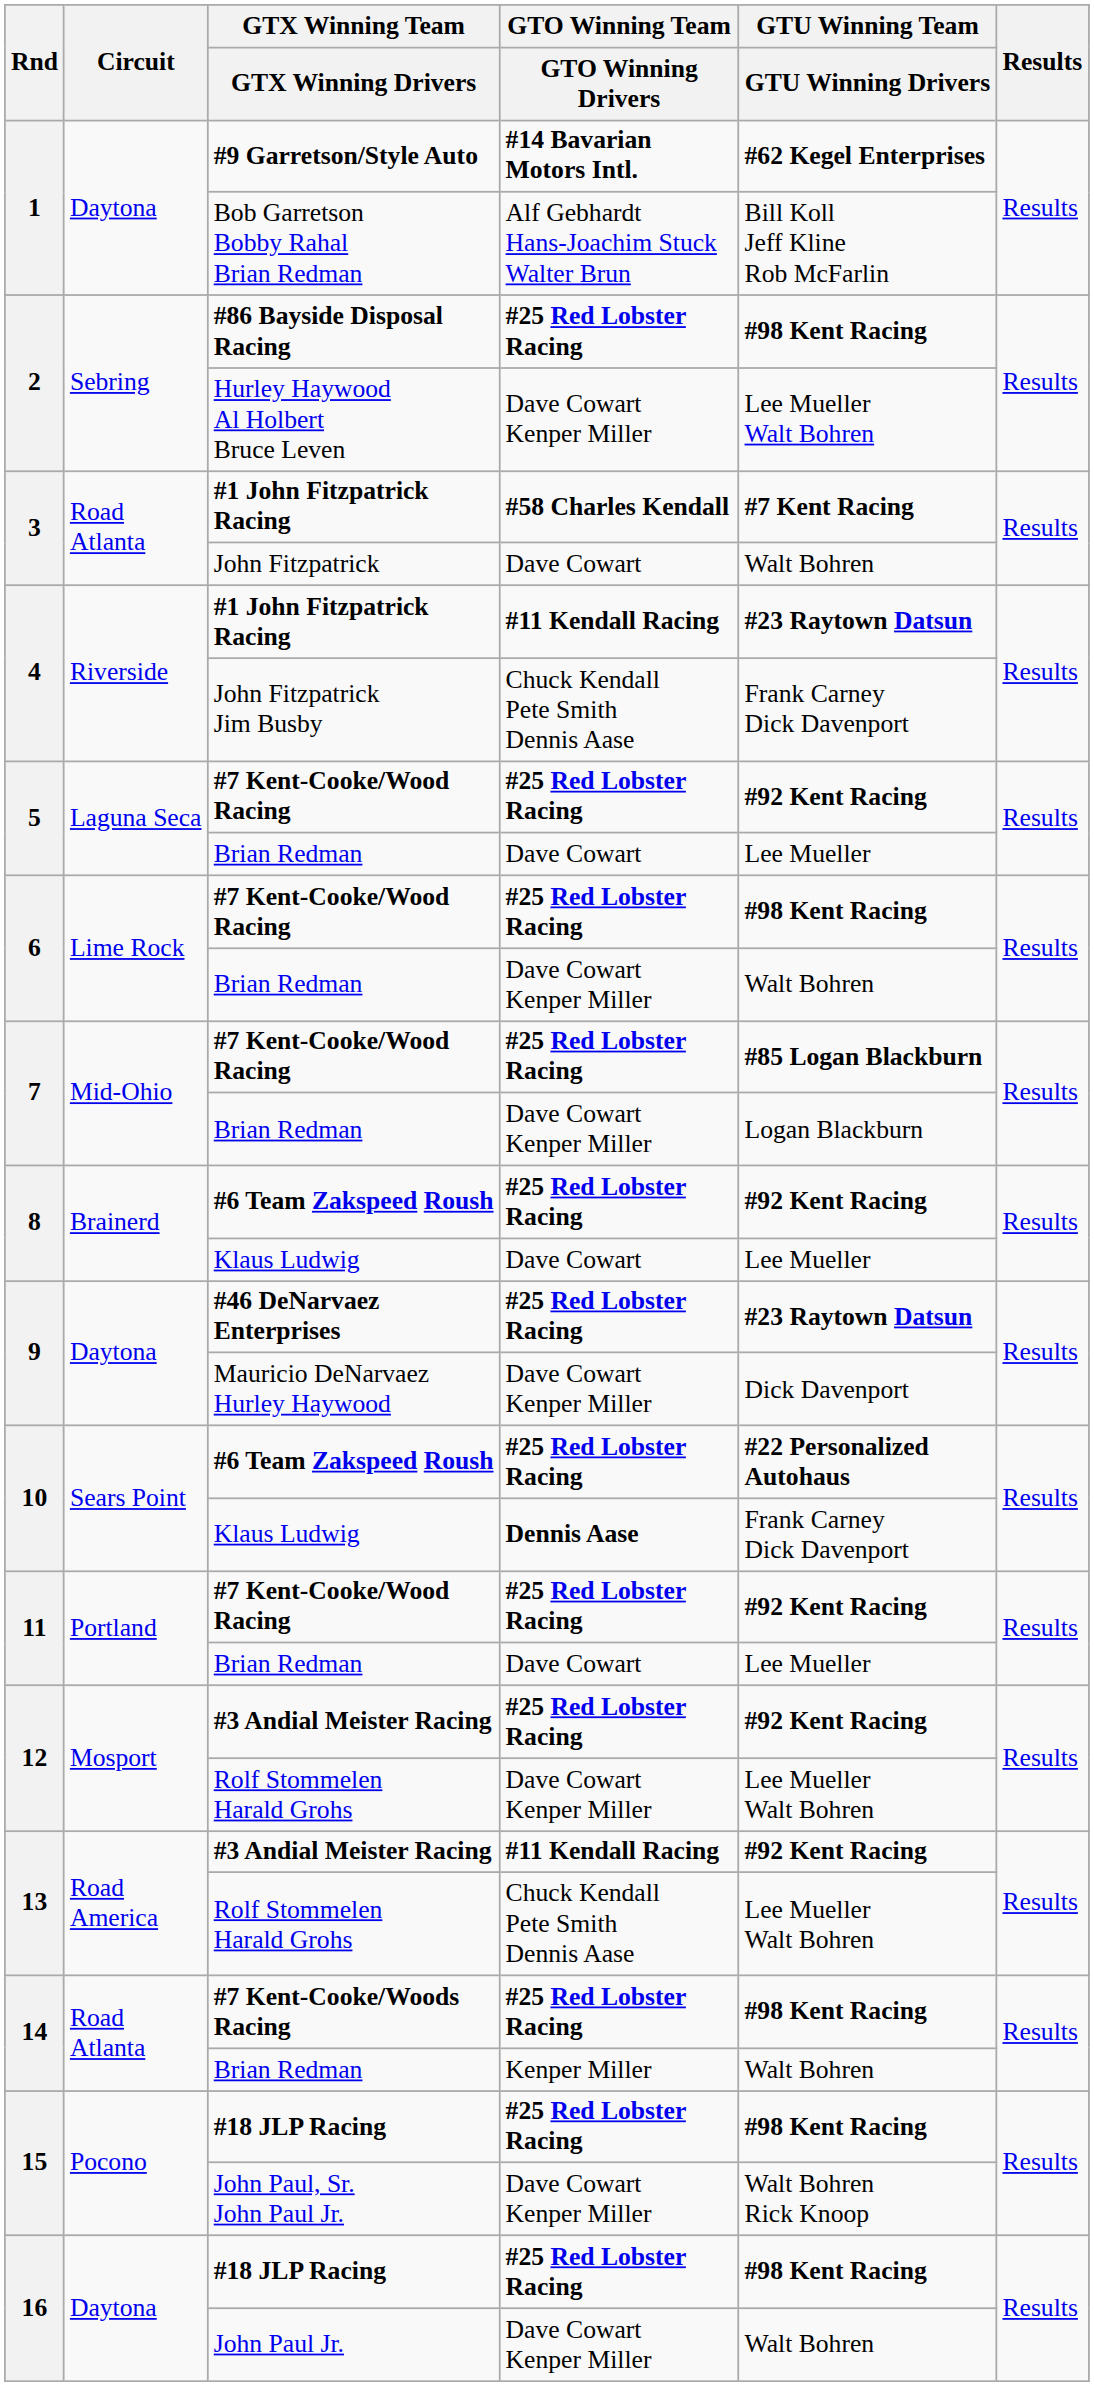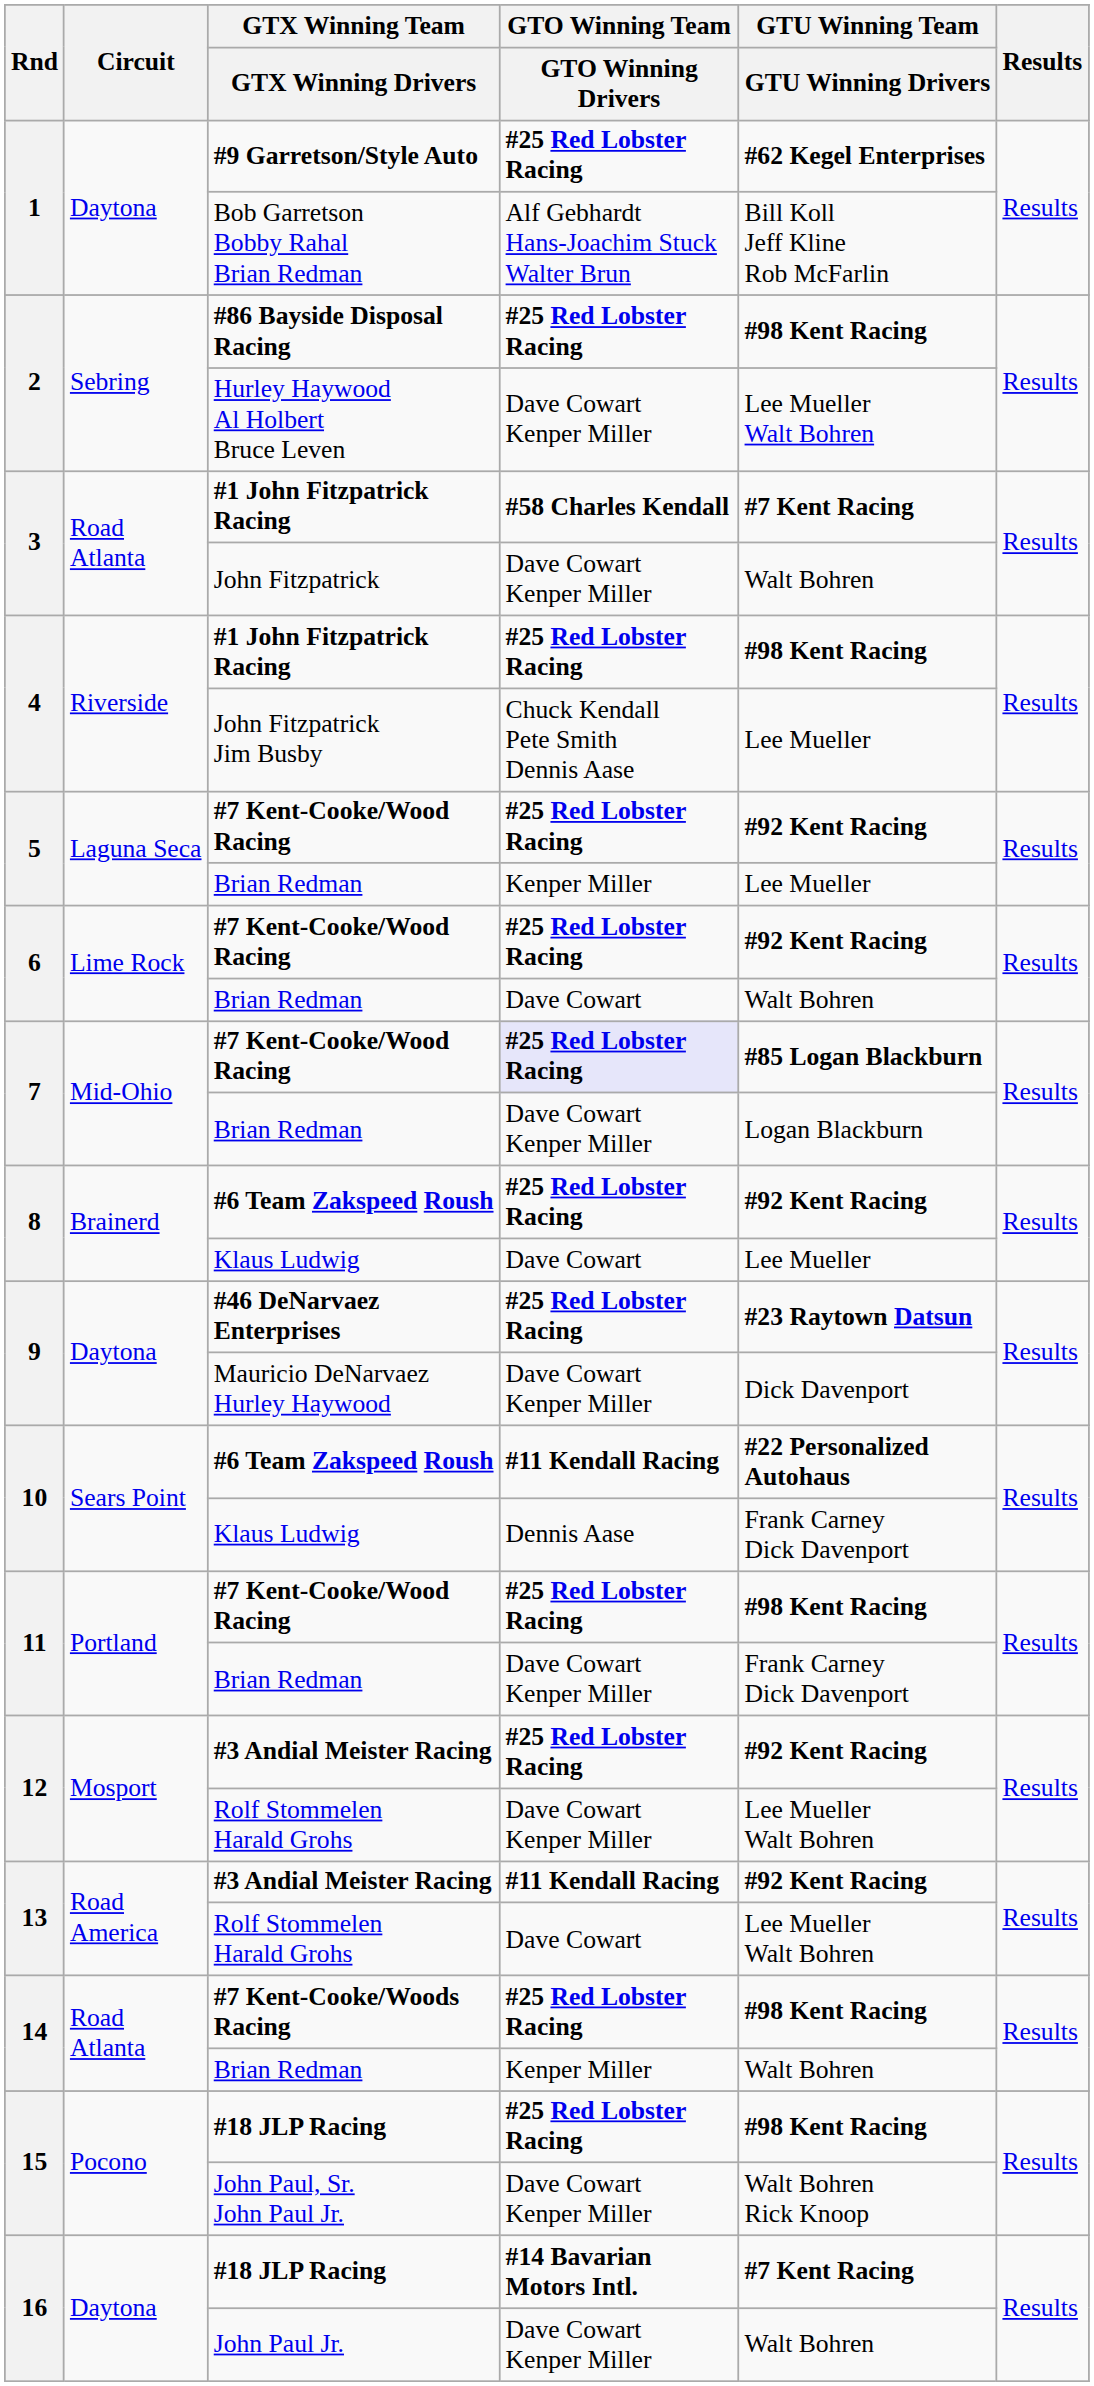#9 Garretson/Style Auto | GTO Winning Team / GTO Winning Drivers: #14 Bavarian Motors Intl. -> #25 Red Lobster Racing
John Fitzpatrick | GTO Winning Team / GTO Winning Drivers: Dave Cowart -> Dave Cowart Kenper Miller
4 / #1 John Fitzpatrick Racing | GTO Winning Team / GTO Winning Drivers: #11 Kendall Racing -> #25 Red Lobster Racing
4 / #1 John Fitzpatrick Racing | GTU Winning Team / GTU Winning Drivers: #23 Raytown Datsun -> #98 Kent Racing
John Fitzpatrick Jim Busby | GTU Winning Team / GTU Winning Drivers: Frank Carney Dick Davenport -> Lee Mueller
5 / Brian Redman | GTO Winning Team / GTO Winning Drivers: Dave Cowart -> Kenper Miller
6 / #7 Kent-Cooke/Wood Racing | GTU Winning Team / GTU Winning Drivers: #98 Kent Racing -> #92 Kent Racing
6 / Brian Redman | GTO Winning Team / GTO Winning Drivers: Dave Cowart Kenper Miller -> Dave Cowart
7 / #7 Kent-Cooke/Wood Racing | GTO Winning Team / GTO Winning Drivers: no background -> lavender background
10 / #6 Team Zakspeed Roush | GTO Winning Team / GTO Winning Drivers: #25 Red Lobster Racing -> #11 Kendall Racing
10 / Klaus Ludwig | GTO Winning Team / GTO Winning Drivers: bold -> normal
11 / #7 Kent-Cooke/Wood Racing | GTU Winning Team / GTU Winning Drivers: #92 Kent Racing -> #98 Kent Racing
11 / Brian Redman | GTO Winning Team / GTO Winning Drivers: Dave Cowart -> Dave Cowart Kenper Miller
11 / Brian Redman | GTU Winning Team / GTU Winning Drivers: Lee Mueller -> Frank Carney Dick Davenport
13 / Rolf Stommelen Harald Grohs | GTO Winning Team / GTO Winning Drivers: Chuck Kendall Pete Smith Dennis Aase -> Dave Cowart
16 / #18 JLP Racing | GTO Winning Team / GTO Winning Drivers: #25 Red Lobster Racing -> #14 Bavarian Motors Intl.
16 / #18 JLP Racing | GTU Winning Team / GTU Winning Drivers: #98 Kent Racing -> #7 Kent Racing
